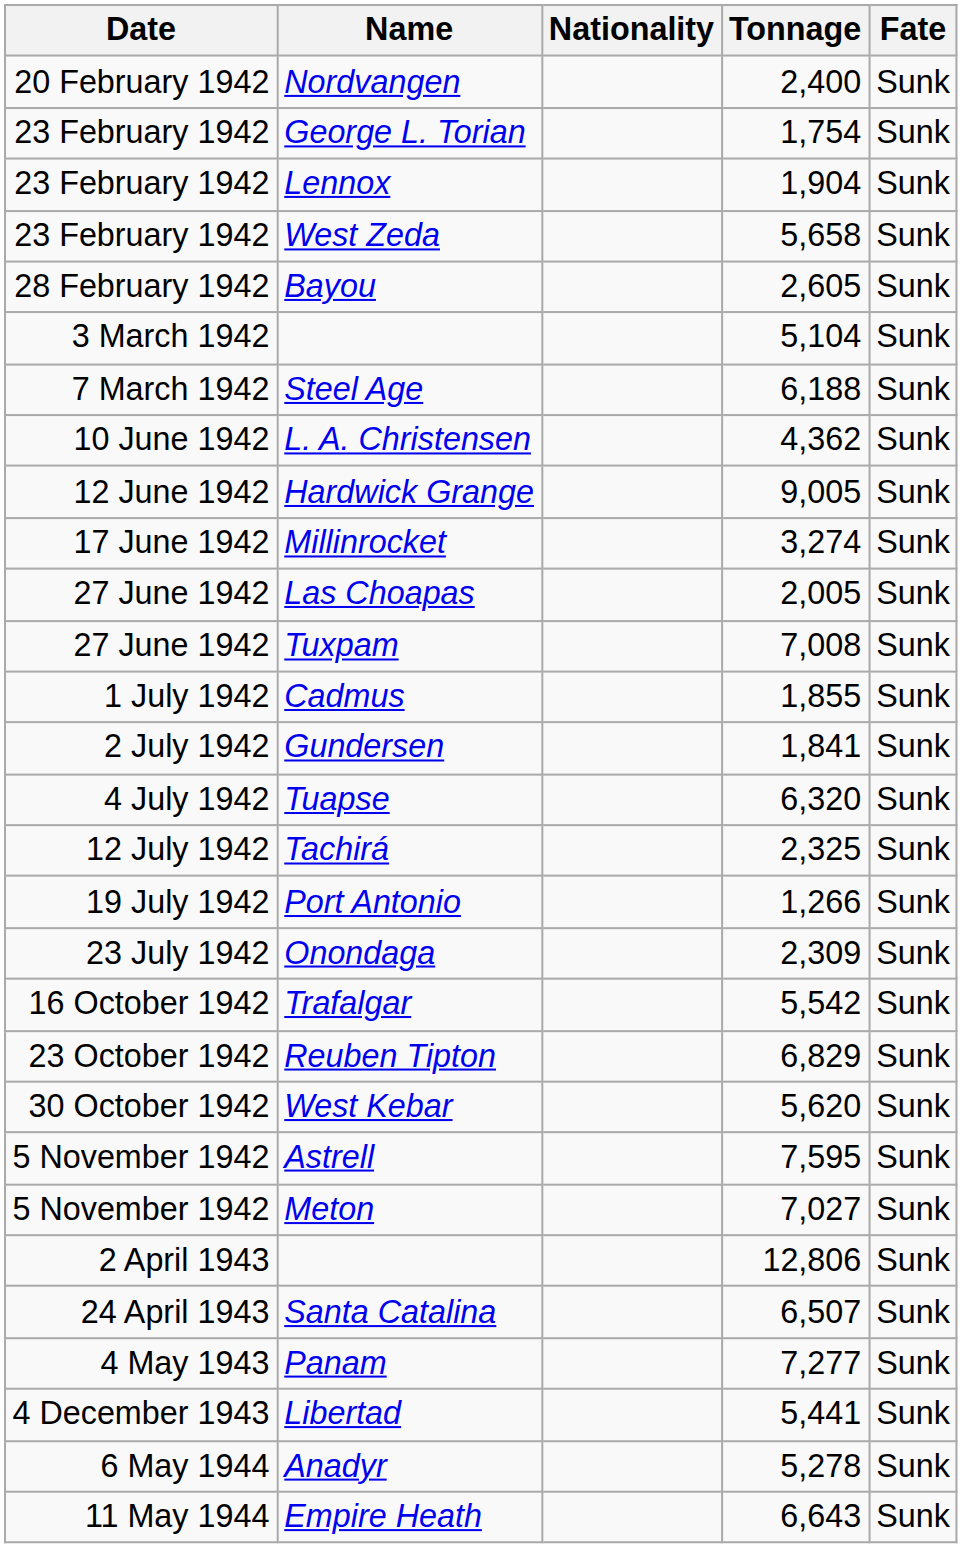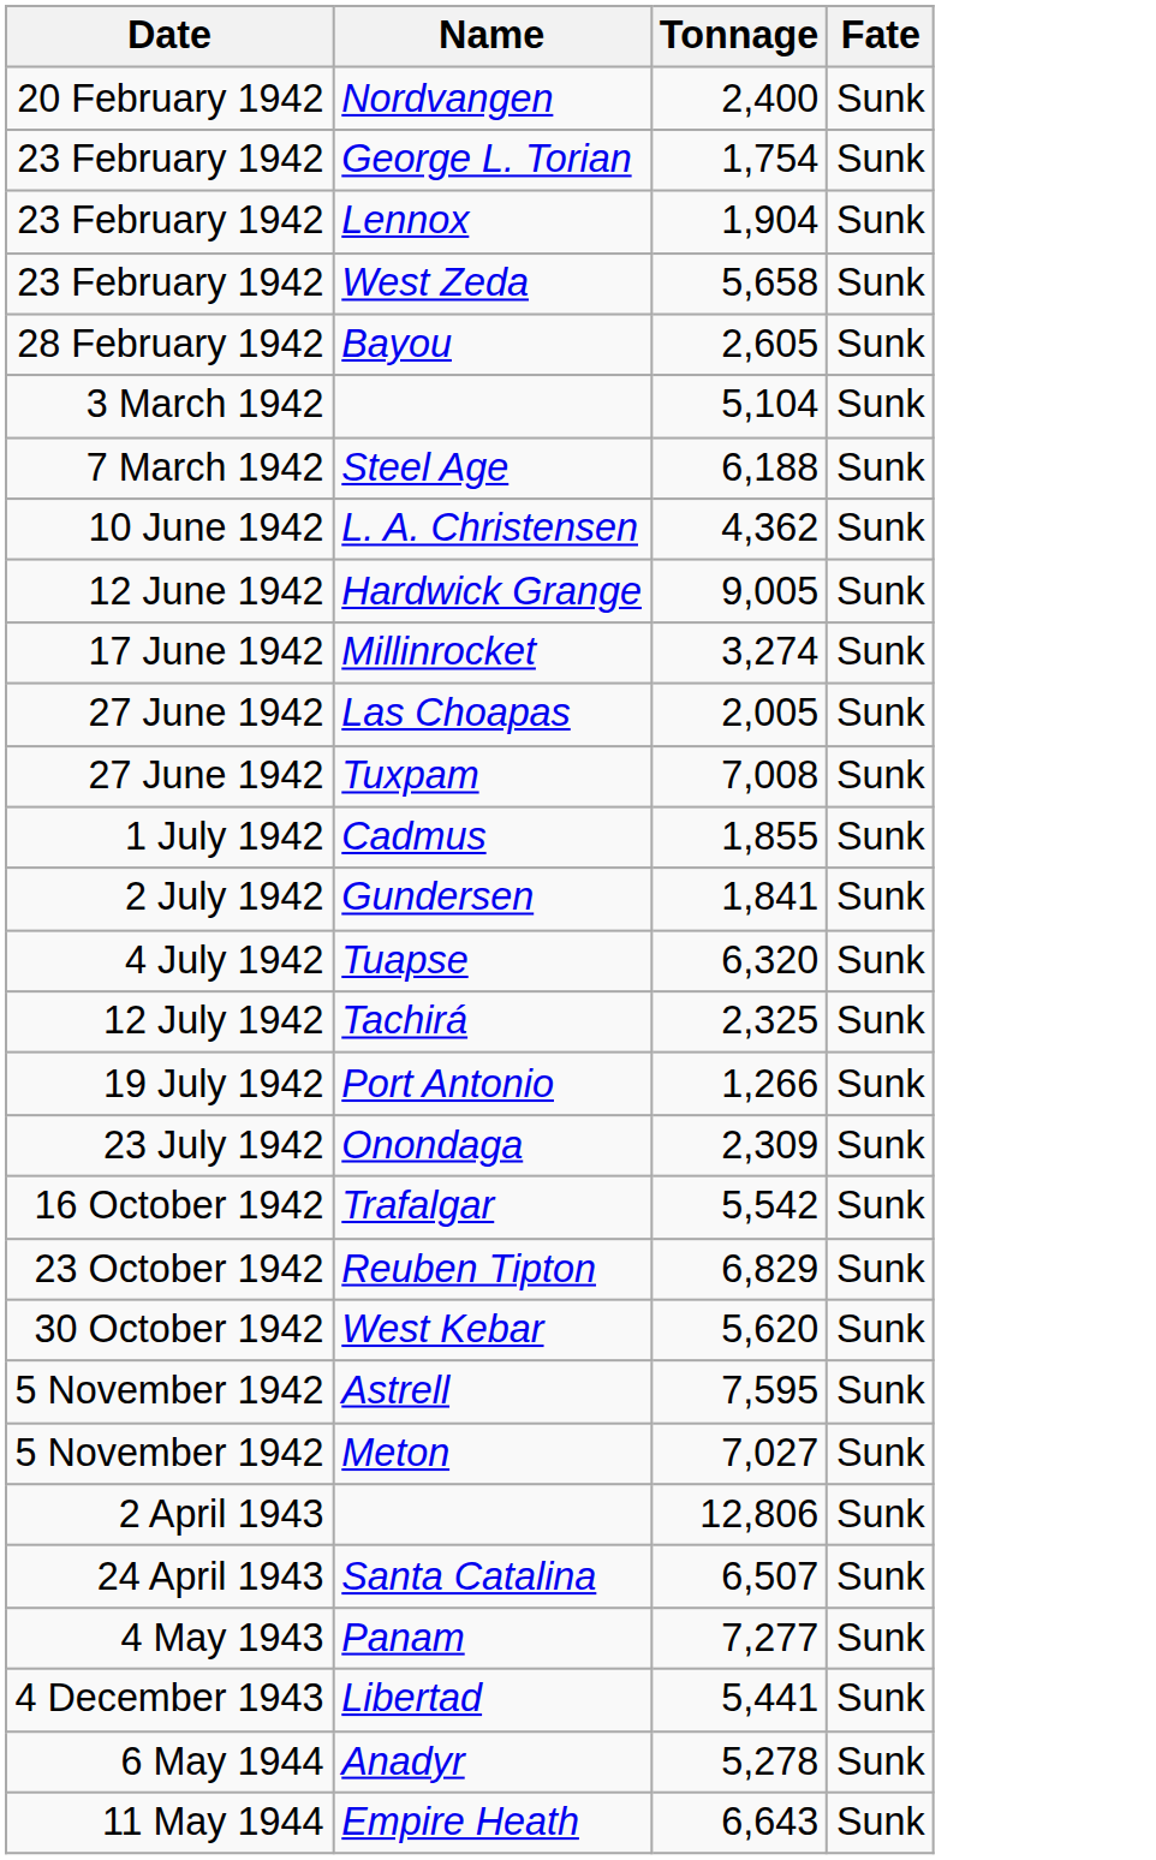- column: Nationality
